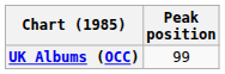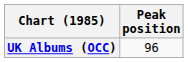UK Albums (OCC) | Peak position: 99 -> 96
